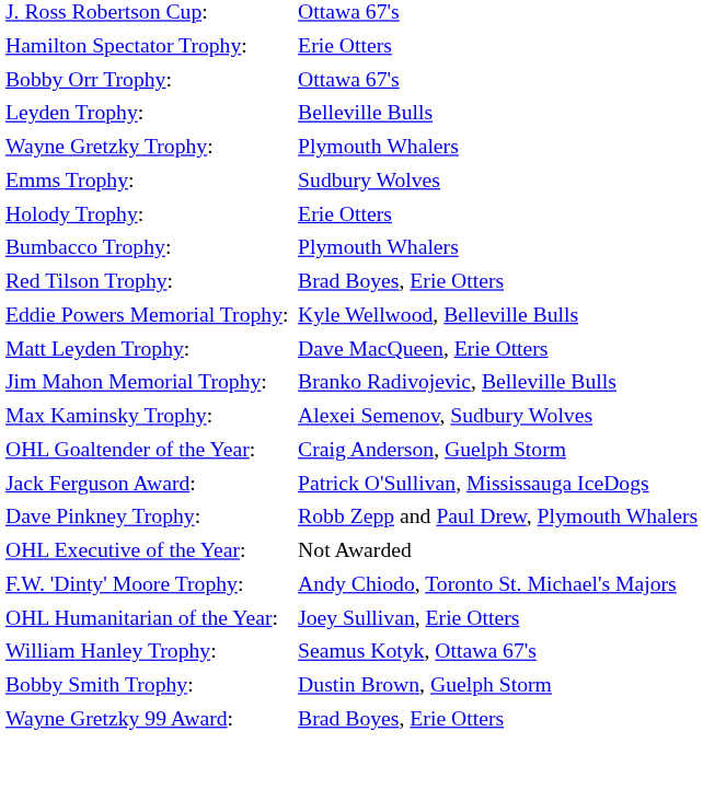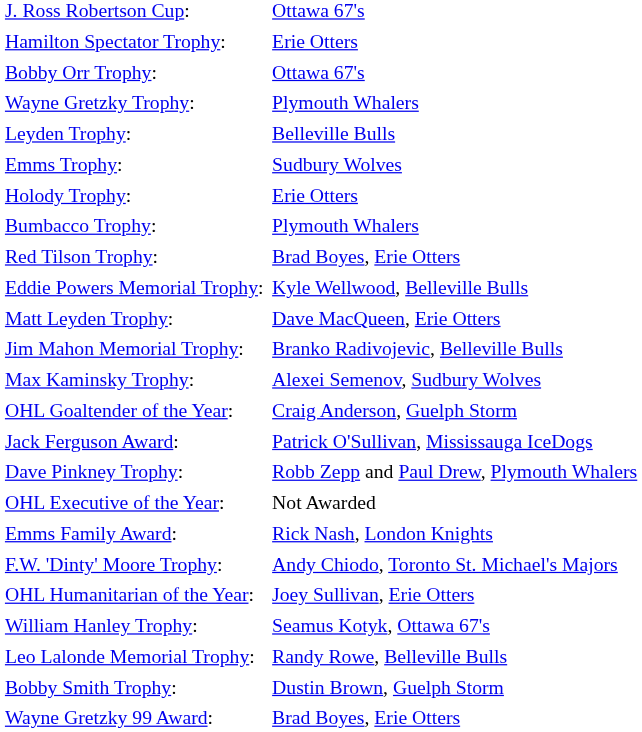rows swapped: Wayne Gretzky Trophy: <-> Leyden Trophy:
+ row: Emms Family Award: | Rick Nash, London Knights
+ row: Leo Lalonde Memorial Trophy: | Randy Rowe, Belleville Bulls
